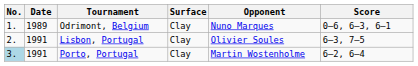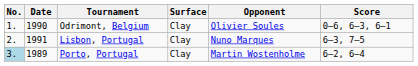Odrimont, Belgium | Date: 1989 -> 1990
Odrimont, Belgium | Opponent: Nuno Marques -> Olivier Soules
Lisbon, Portugal | Opponent: Olivier Soules -> Nuno Marques
Porto, Portugal | Date: 1991 -> 1989
